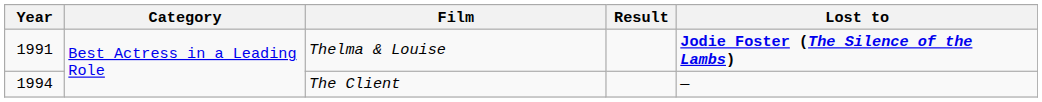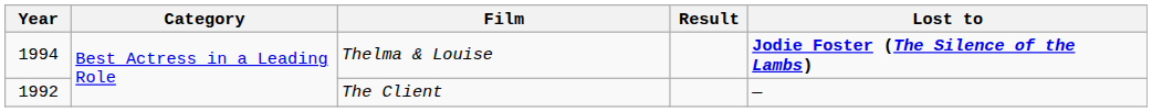Thelma & Louise | Year: 1991 -> 1994
The Client | Year: 1994 -> 1992
